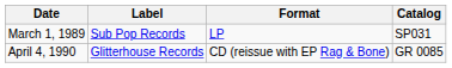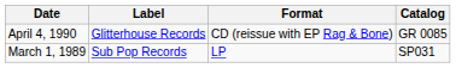rows swapped: March 1, 1989 <-> April 4, 1990
